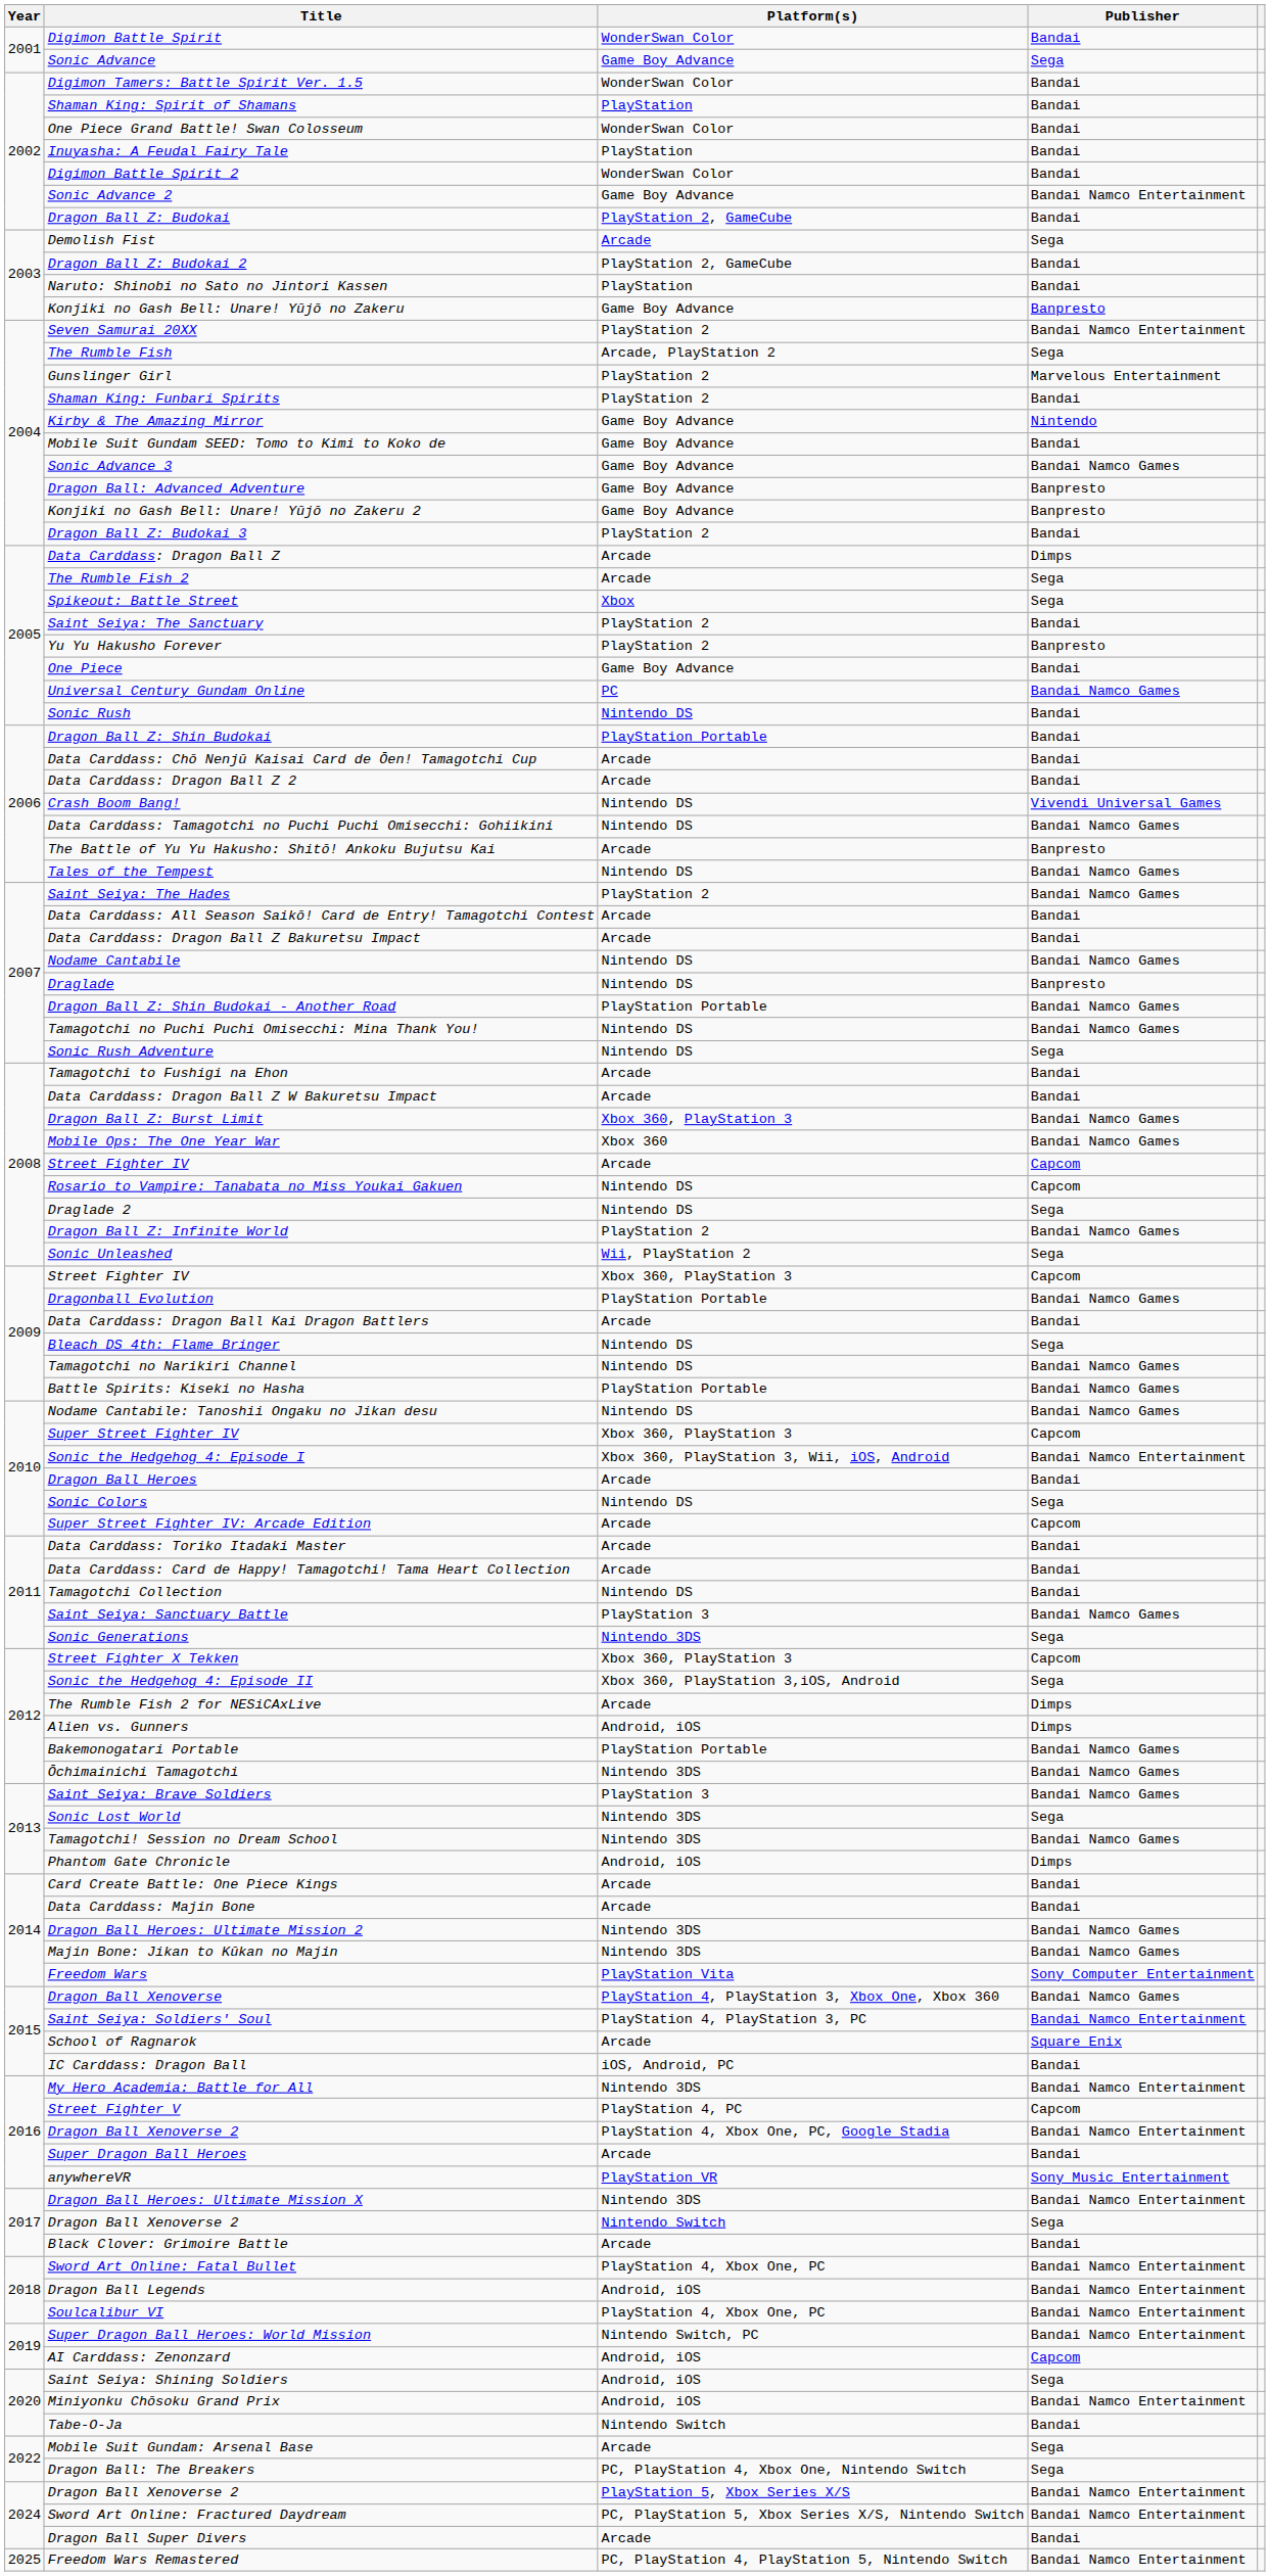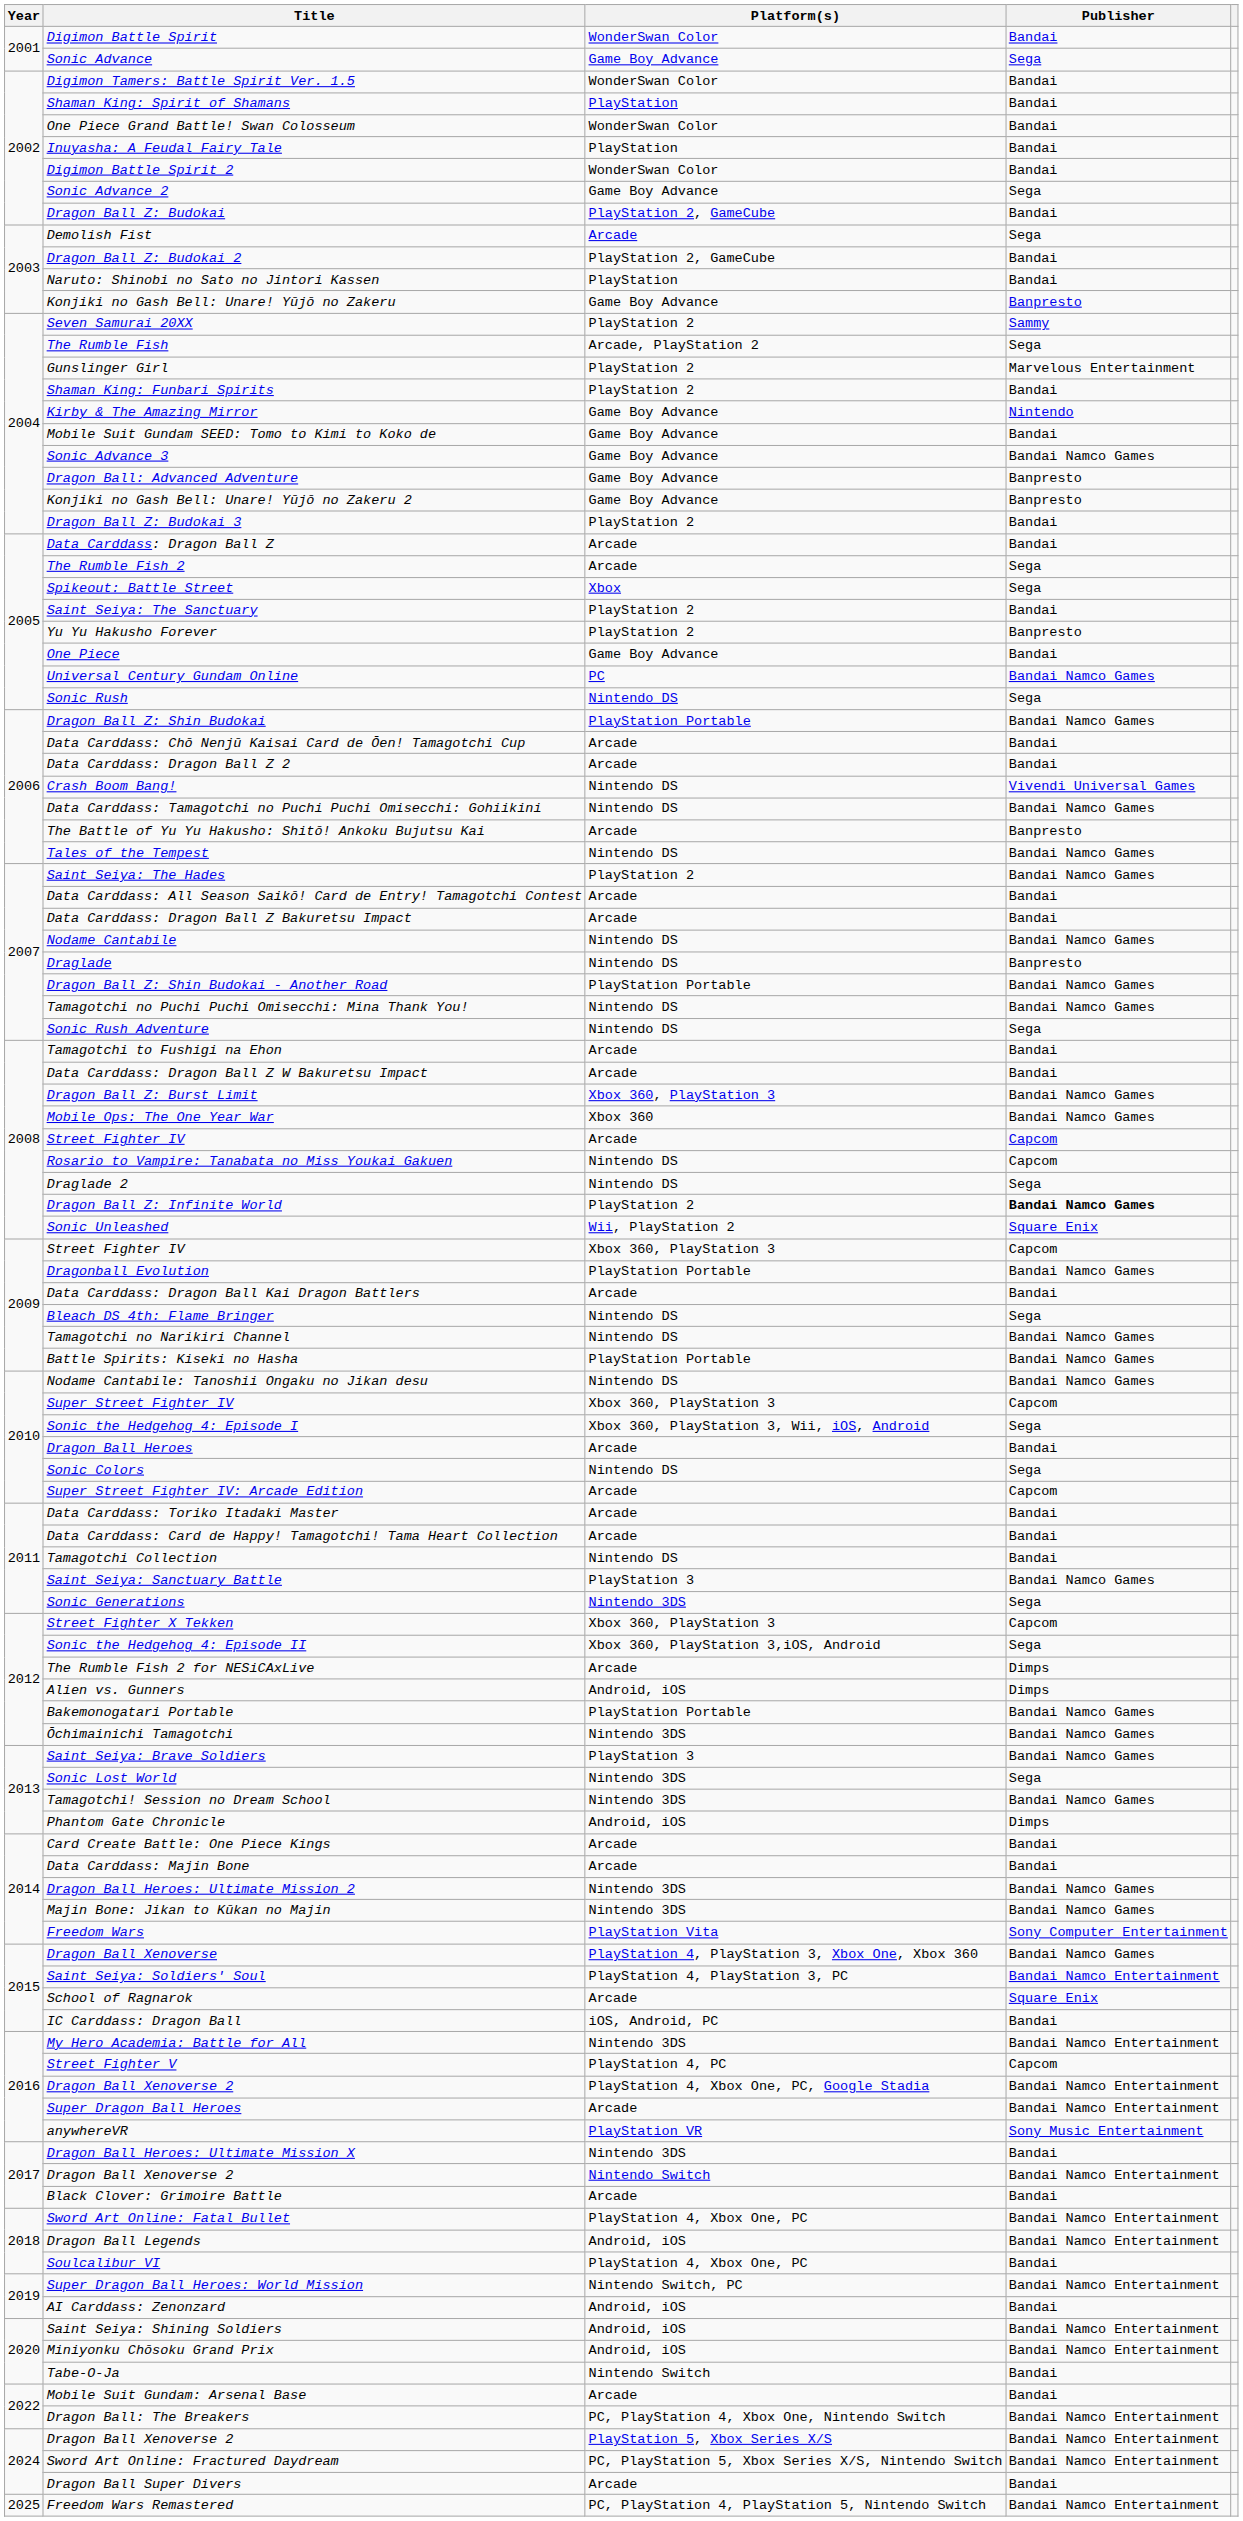Sonic Advance 2 | Publisher: Bandai Namco Entertainment -> Sega
Seven Samurai 20XX | Publisher: Bandai Namco Entertainment -> Sammy
Data Carddass: Dragon Ball Z | Publisher: Dimps -> Bandai
Sonic Rush | Publisher: Bandai -> Sega
Dragon Ball Z: Shin Budokai | Publisher: Bandai -> Bandai Namco Games
Dragon Ball Z: Infinite World | Publisher: normal -> bold
Sonic Unleashed | Publisher: Sega -> Square Enix
Sonic the Hedgehog 4: Episode I | Publisher: Bandai Namco Entertainment -> Sega
Super Dragon Ball Heroes | Publisher: Bandai -> Bandai Namco Entertainment
Dragon Ball Heroes: Ultimate Mission X | Publisher: Bandai Namco Entertainment -> Bandai
Dragon Ball Xenoverse 2 / Nintendo Switch | Publisher: Sega -> Bandai Namco Entertainment
Soulcalibur VI | Publisher: Bandai Namco Entertainment -> Bandai
AI Carddass: Zenonzard | Publisher: Capcom -> Bandai
Saint Seiya: Shining Soldiers | Publisher: Sega -> Bandai Namco Entertainment
Mobile Suit Gundam: Arsenal Base | Publisher: Sega -> Bandai
Dragon Ball: The Breakers | Publisher: Sega -> Bandai Namco Entertainment
